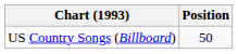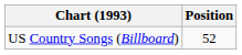US Country Songs (Billboard) | Position: 50 -> 52
